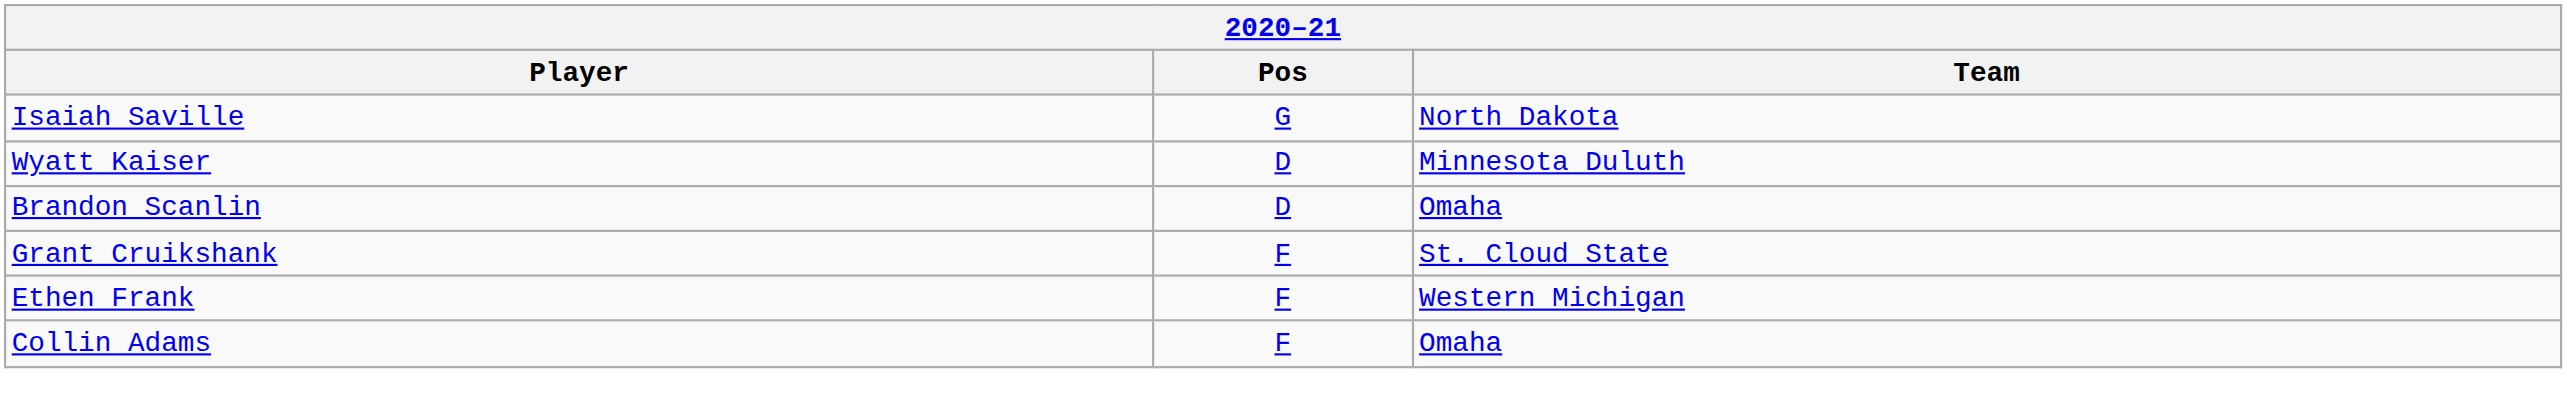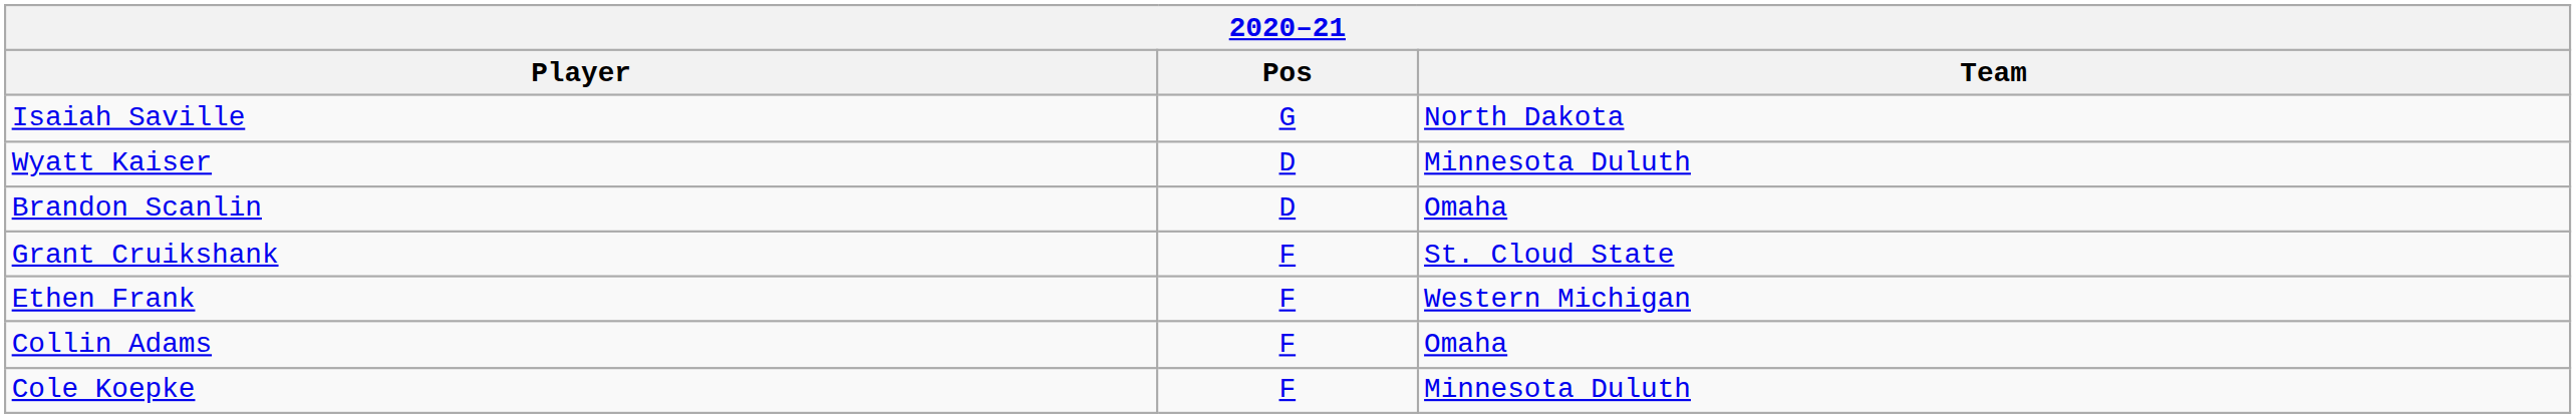+ row: Cole Koepke | F | Minnesota Duluth
